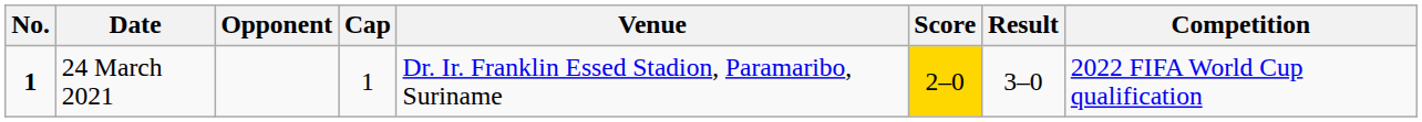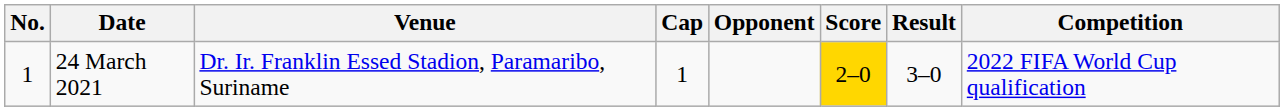columns swapped: Venue <-> Opponent
24 March 2021 | No.: bold -> normal
